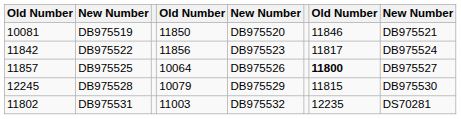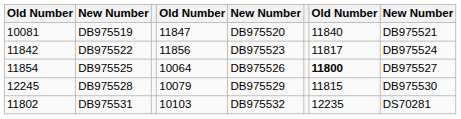DB975519 | column 4: 11850 -> 11847
DB975519 | column 7: 11846 -> 11840
DB975525 | column 1: 11857 -> 11854
DB975531 | column 4: 11003 -> 10103
